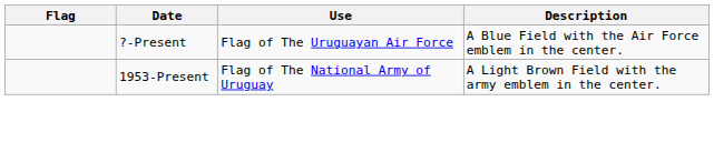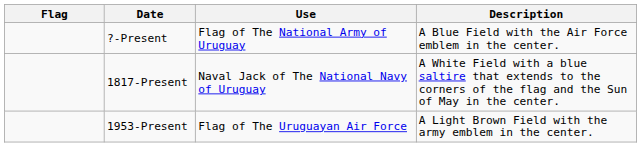?-Present | Use: Flag of The Uruguayan Air Force -> Flag of The National Army of Uruguay
+ row: 1817-Present | Naval Jack of The National Navy of Uruguay | A White Field with a blue saltire that extends to the corners of the flag and the Sun of May in the center.
1953-Present | Use: Flag of The National Army of Uruguay -> Flag of The Uruguayan Air Force
